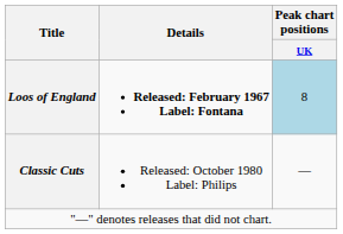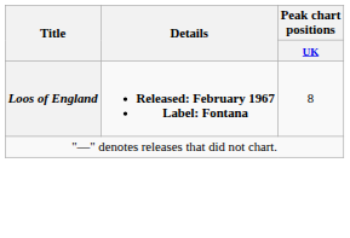Loos of England | Peak chart positions / UK: lightblue background -> no background
- row: Classic Cuts | Released: October 1980 Label: Philips | —
